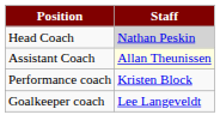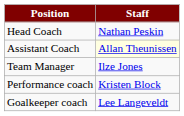Head Coach | Staff: lightgrey background -> no background
+ row: Team Manager | Ilze Jones
